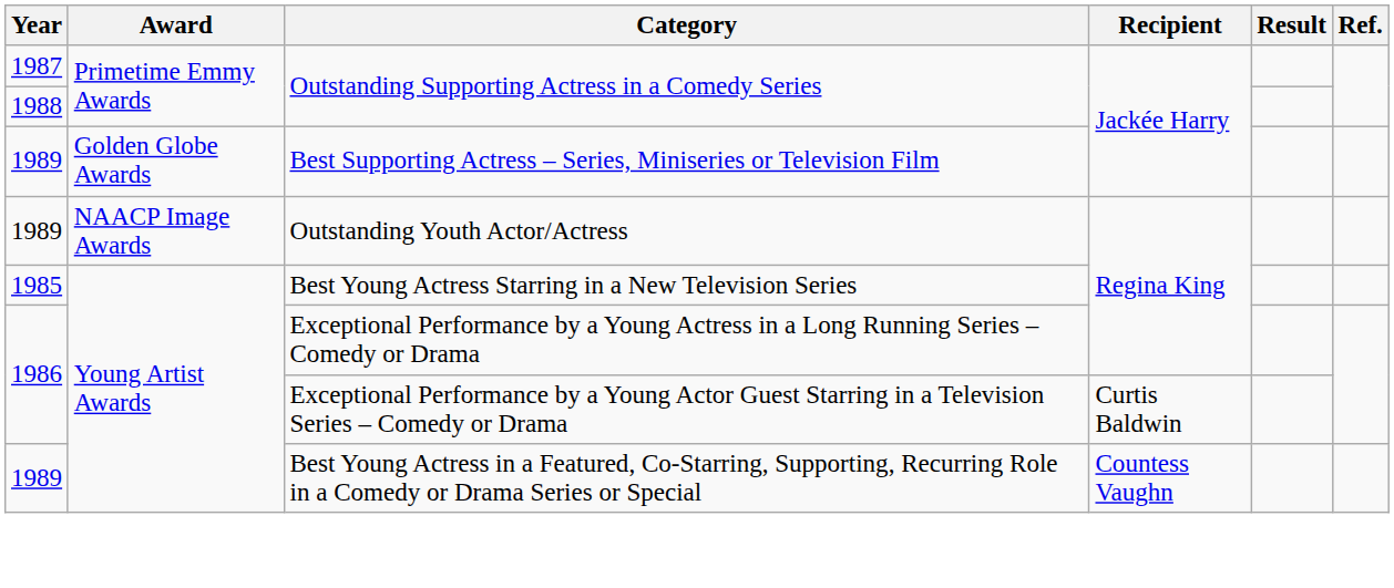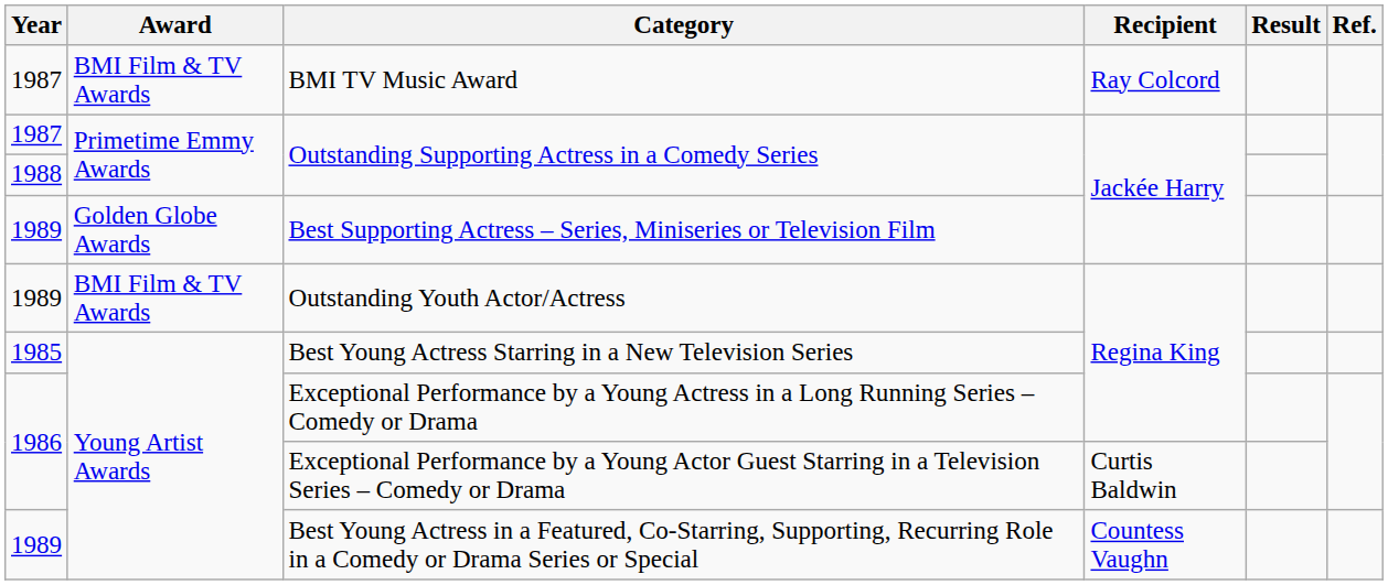+ row: 1987 | BMI Film & TV Awards | BMI TV Music Award | Ray Colcord
Outstanding Youth Actor/Actress | Award: NAACP Image Awards -> BMI Film & TV Awards
